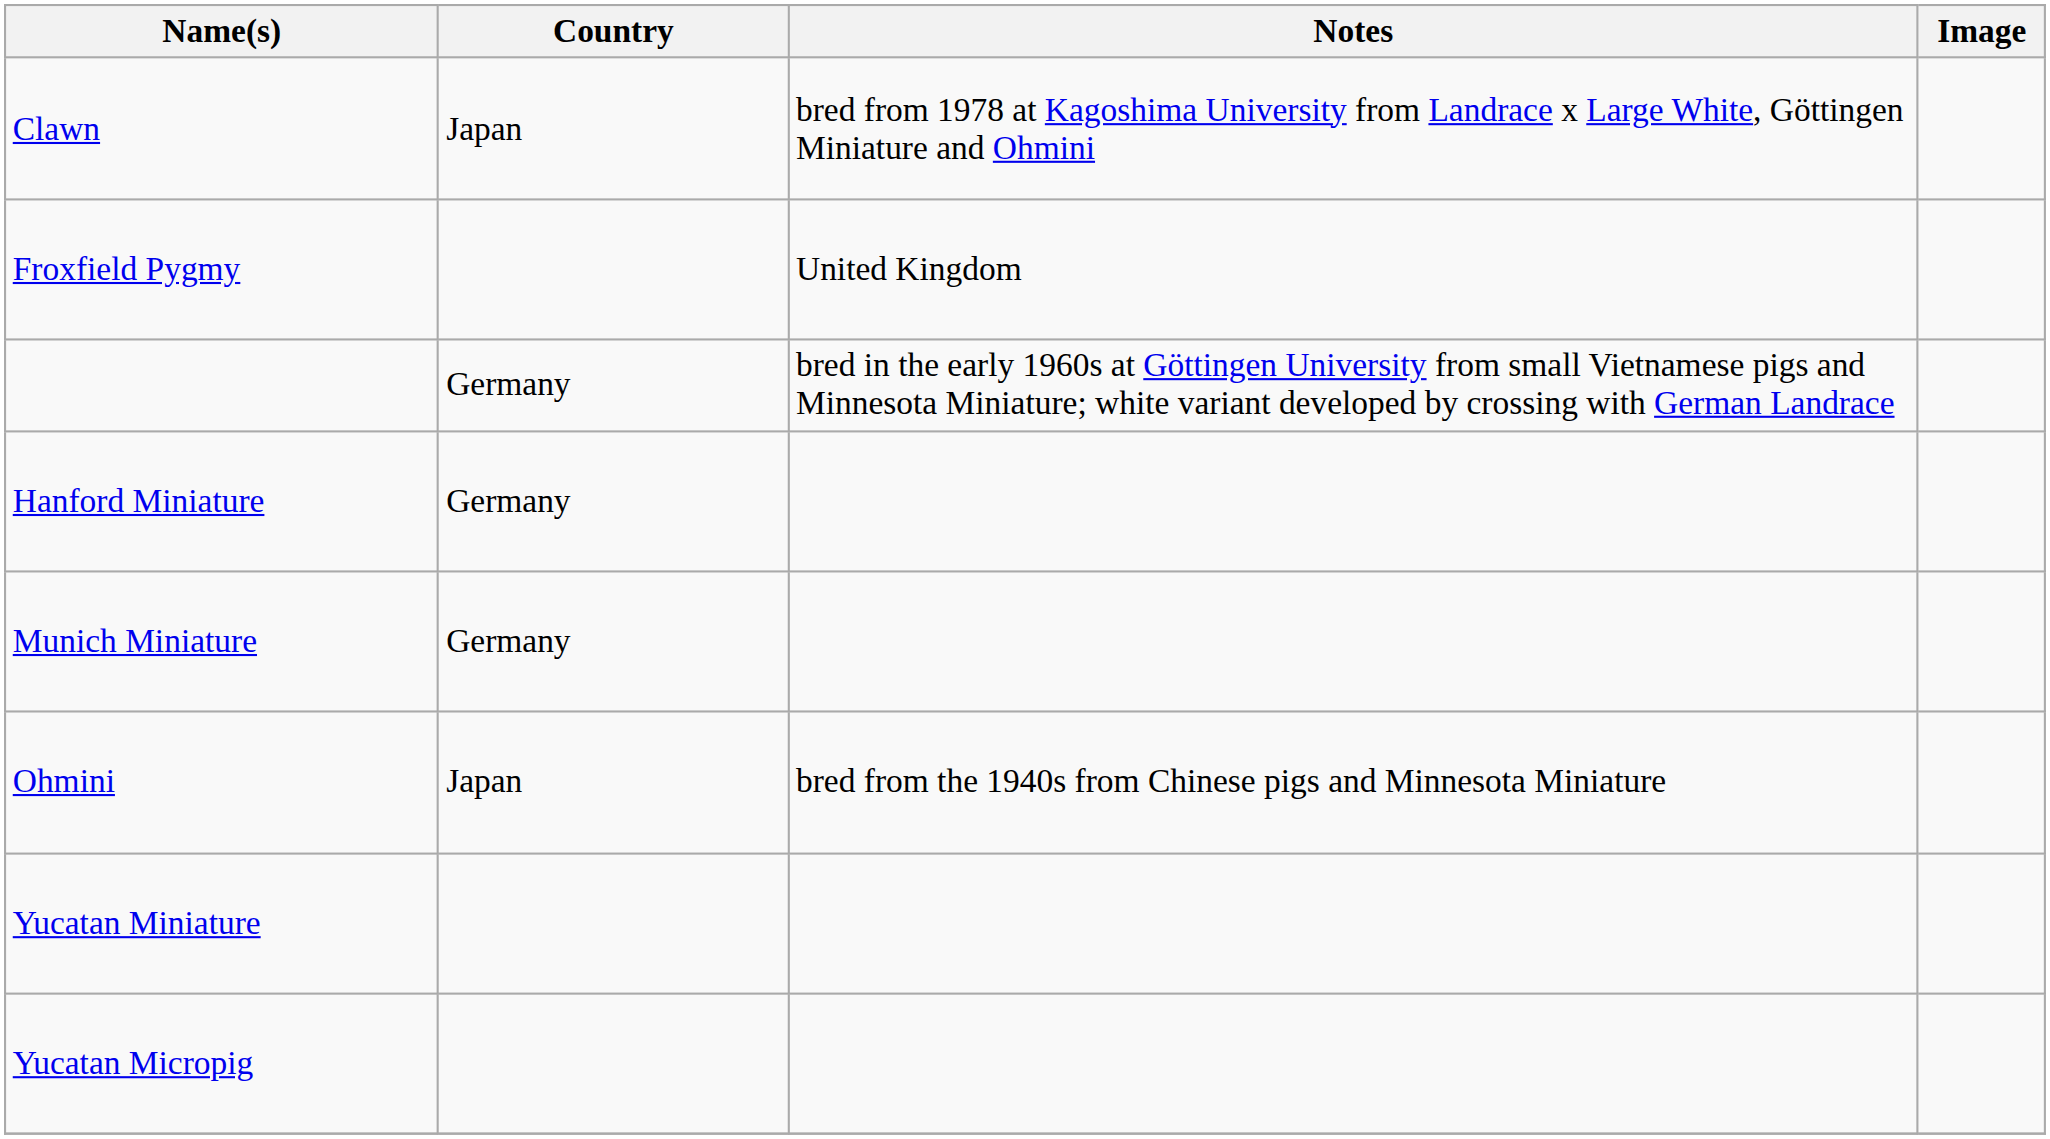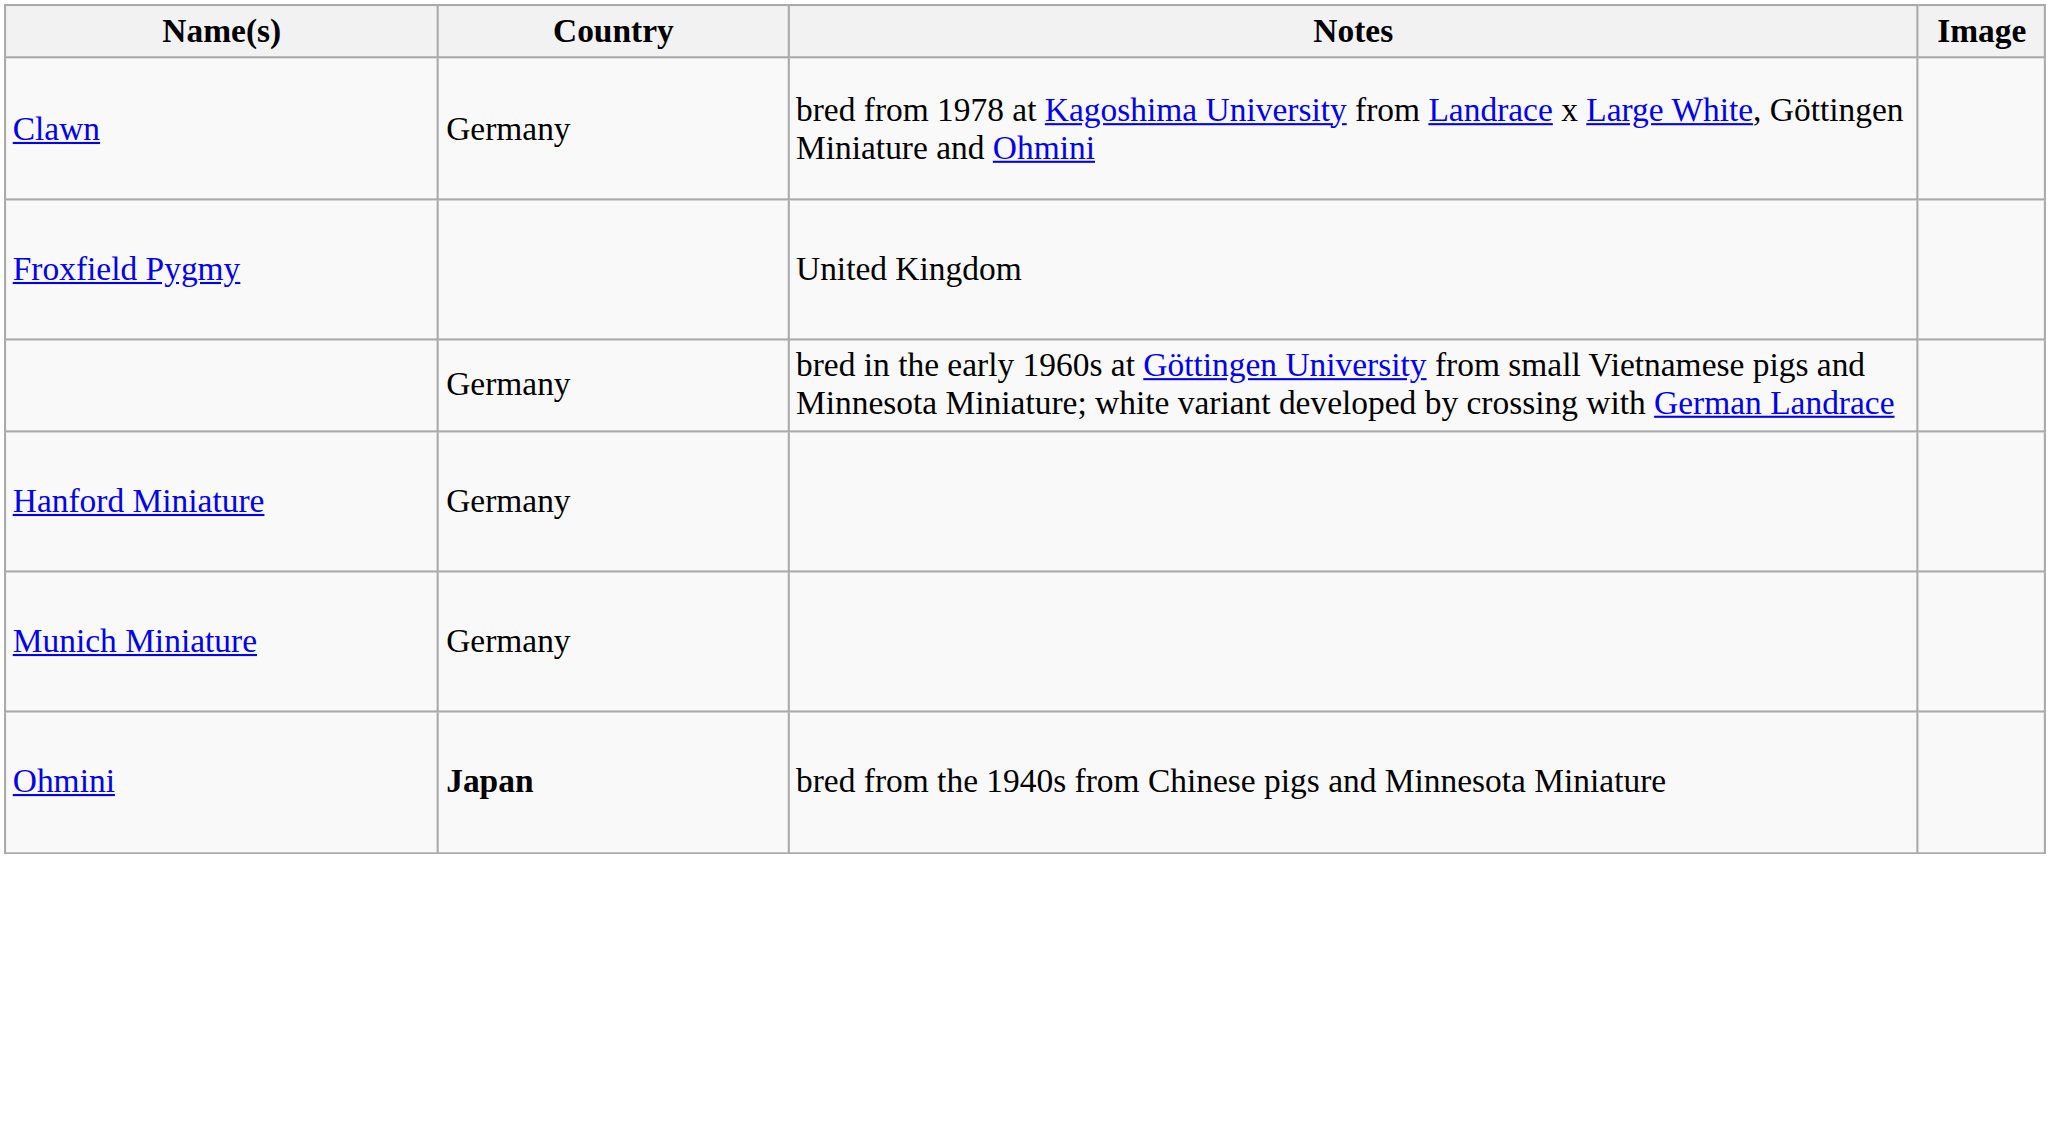Clawn | Country: Japan -> Germany
Ohmini | Country: normal -> bold
- row: Yucatan Miniature
- row: Yucatan Micropig
